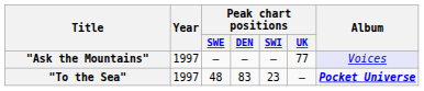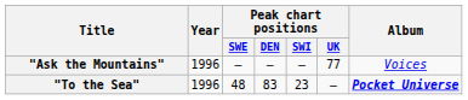"Ask the Mountains" | Year: 1997 -> 1996
"Ask the Mountains" | Album: lavender background -> no background
"To the Sea" | Year: 1997 -> 1996
